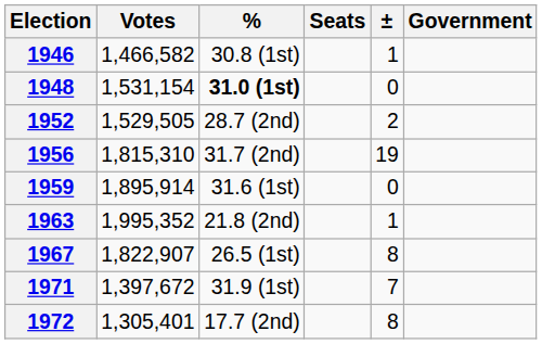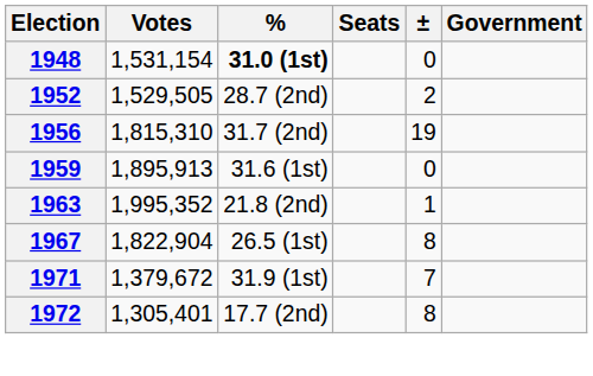- row: 1946 | 1,466,582 | 30.8 (1st) | 1
1959 | Votes: 1,895,914 -> 1,895,913
1967 | Votes: 1,822,907 -> 1,822,904
1971 | Votes: 1,397,672 -> 1,379,672
